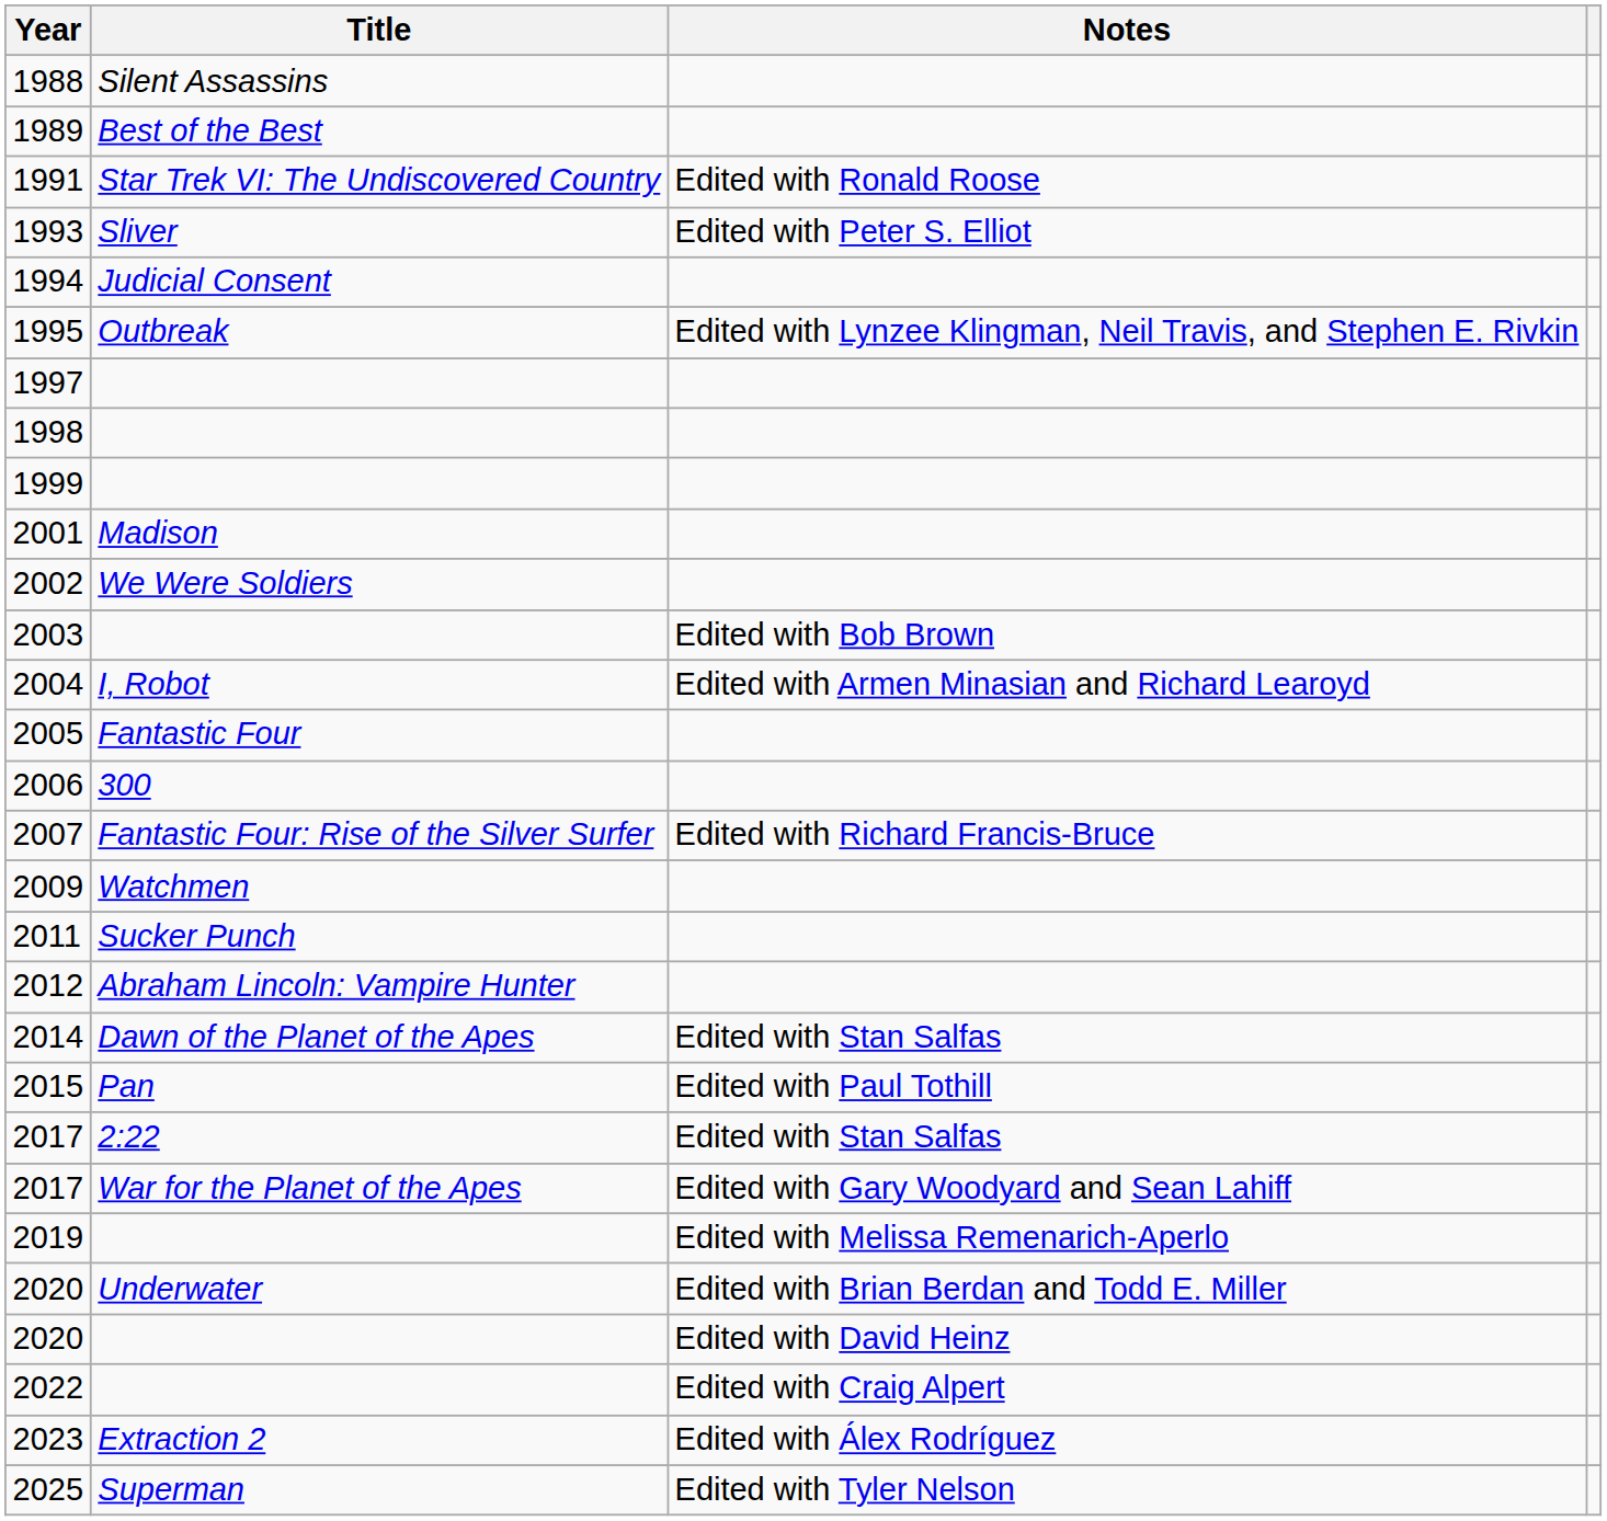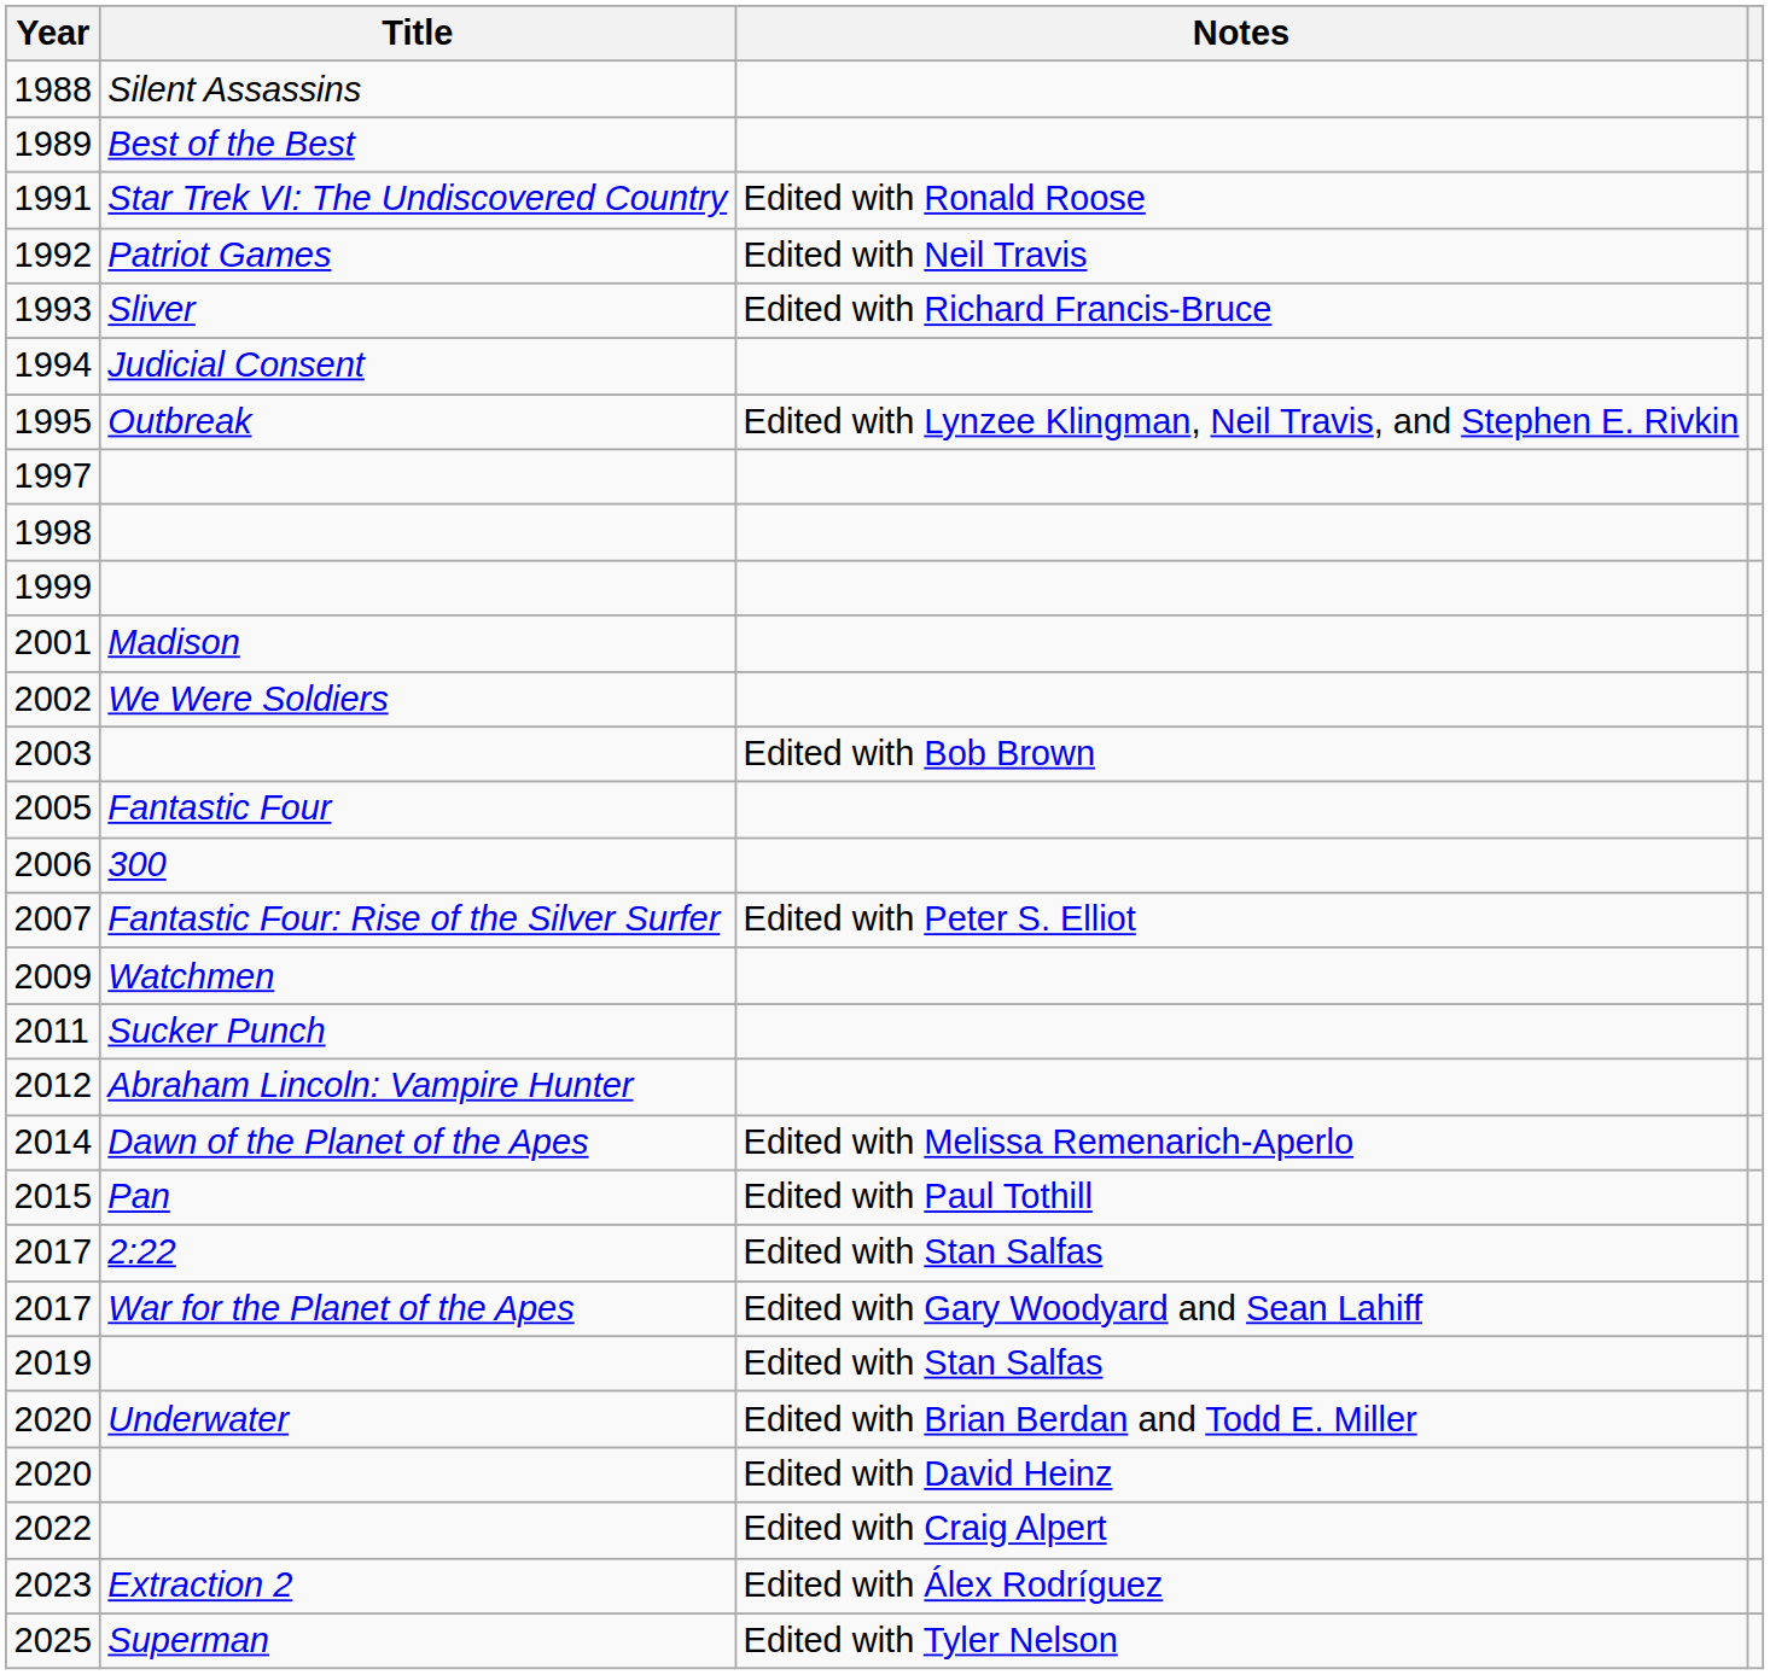+ row: 1992 | Patriot Games | Edited with Neil Travis
1993 | Notes: Edited with Peter S. Elliot -> Edited with Richard Francis-Bruce
- row: 2004 | I, Robot | Edited with Armen Minasian and Richard Learoyd
2007 | Notes: Edited with Richard Francis-Bruce -> Edited with Peter S. Elliot
2014 | Notes: Edited with Stan Salfas -> Edited with Melissa Remenarich-Aperlo
2019 | Notes: Edited with Melissa Remenarich-Aperlo -> Edited with Stan Salfas
